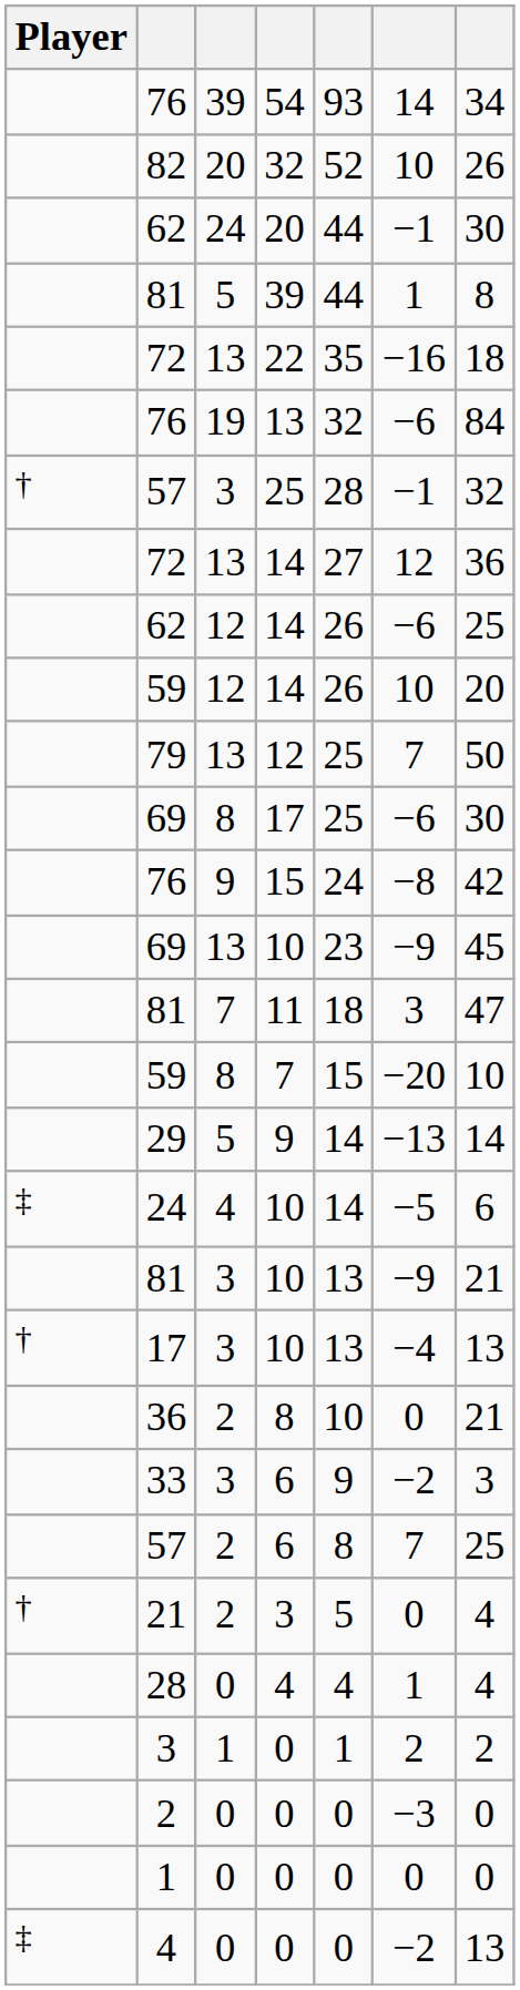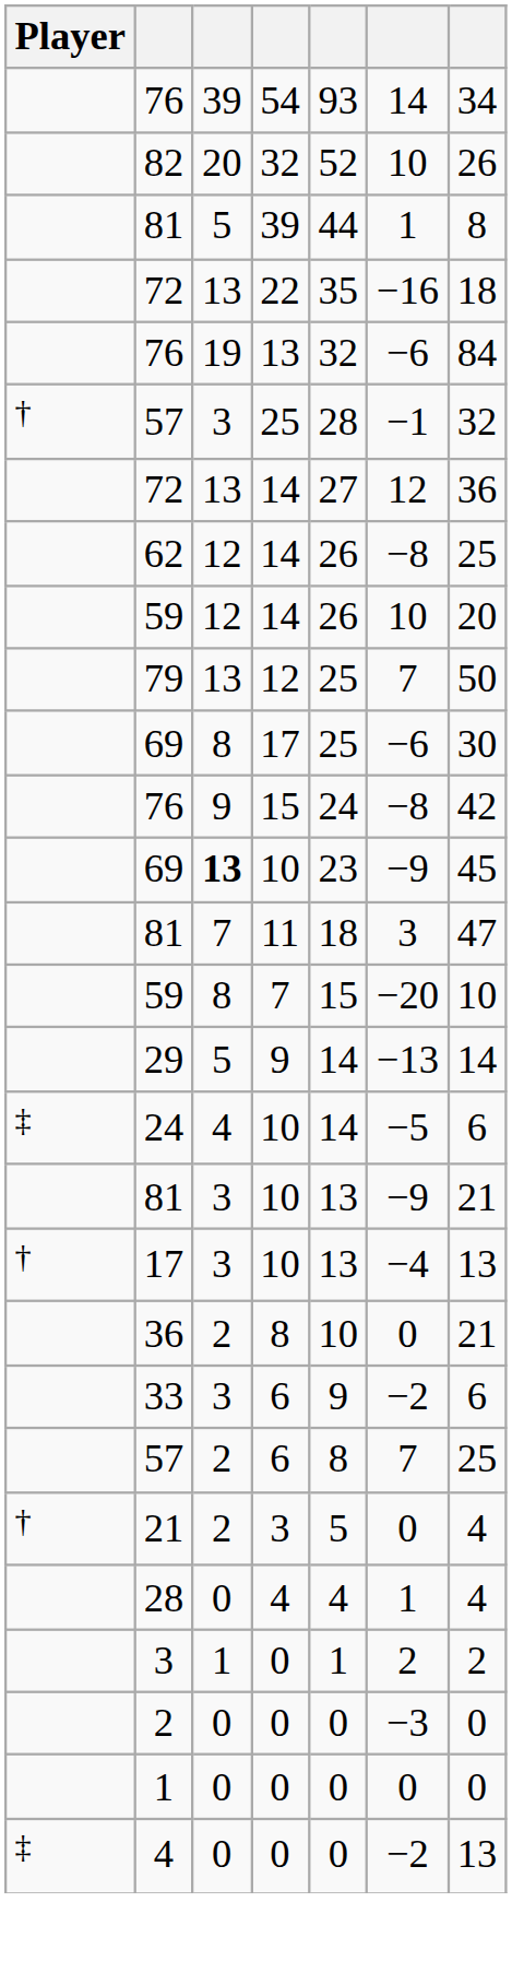- row: 62 | 24 | 20 | 44 | −1 | 30
62 / 14 | column 6: −6 -> −8
69 / 10 | column 3: normal -> bold
33 | column 7: 3 -> 6
